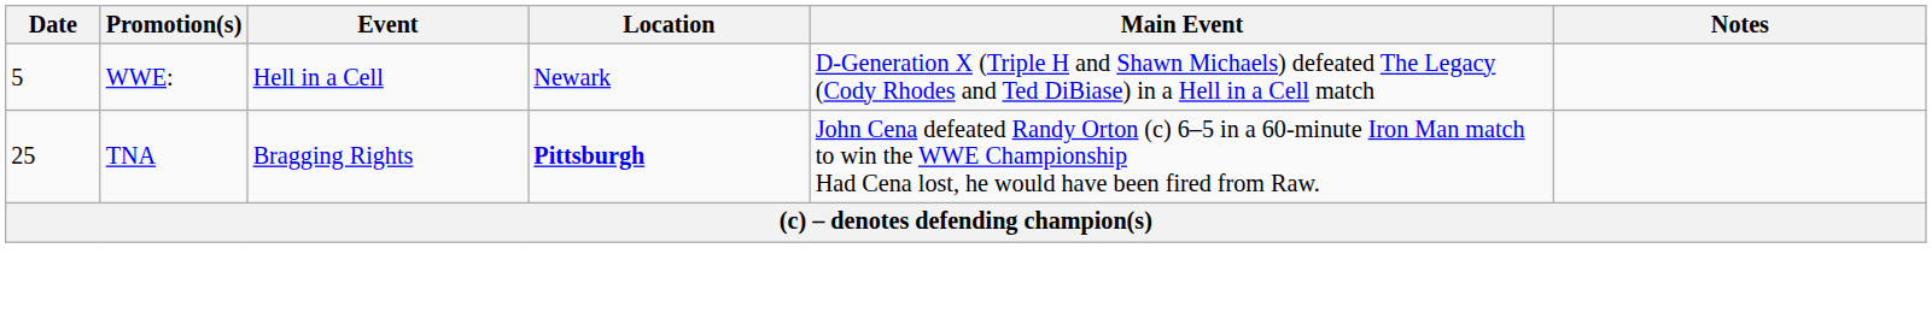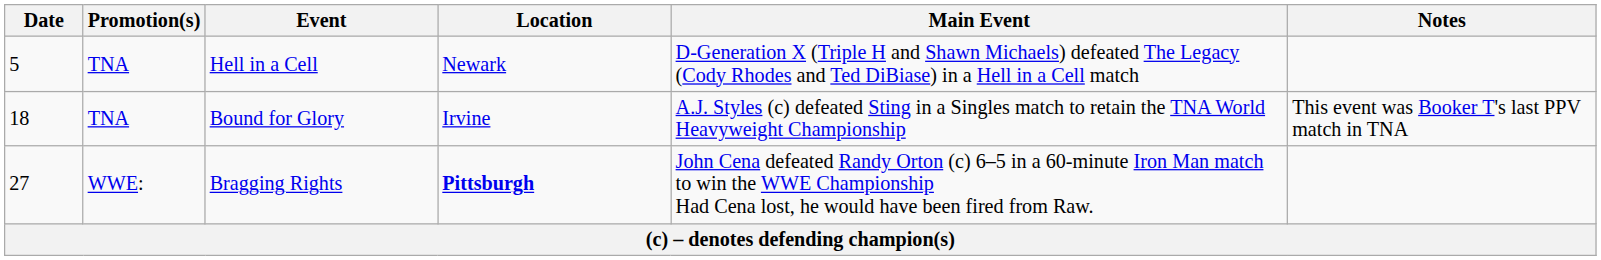Hell in a Cell | Promotion(s): WWE: -> TNA
+ row: 18 | TNA | Bound for Glory | Irvine | A.J. Styles (c) defeated Sting in a Singles match to retain the TNA World Heavyweight Championship | This event was Booker T's last PPV match in TNA
Bragging Rights | Date: 25 -> 27
Bragging Rights | Promotion(s): TNA -> WWE:
